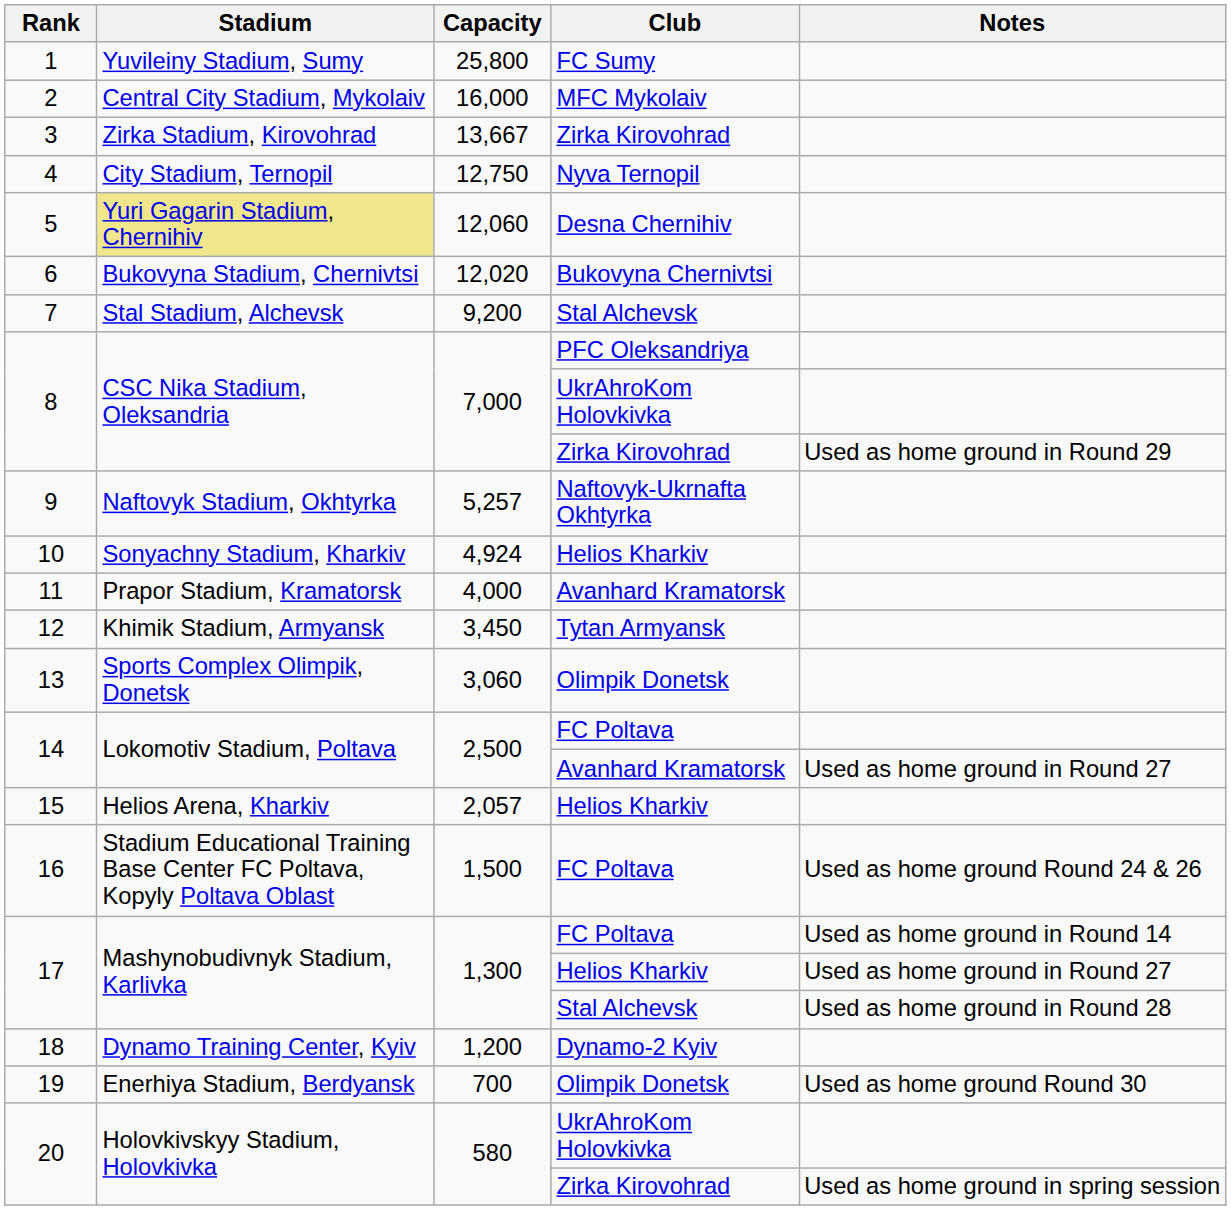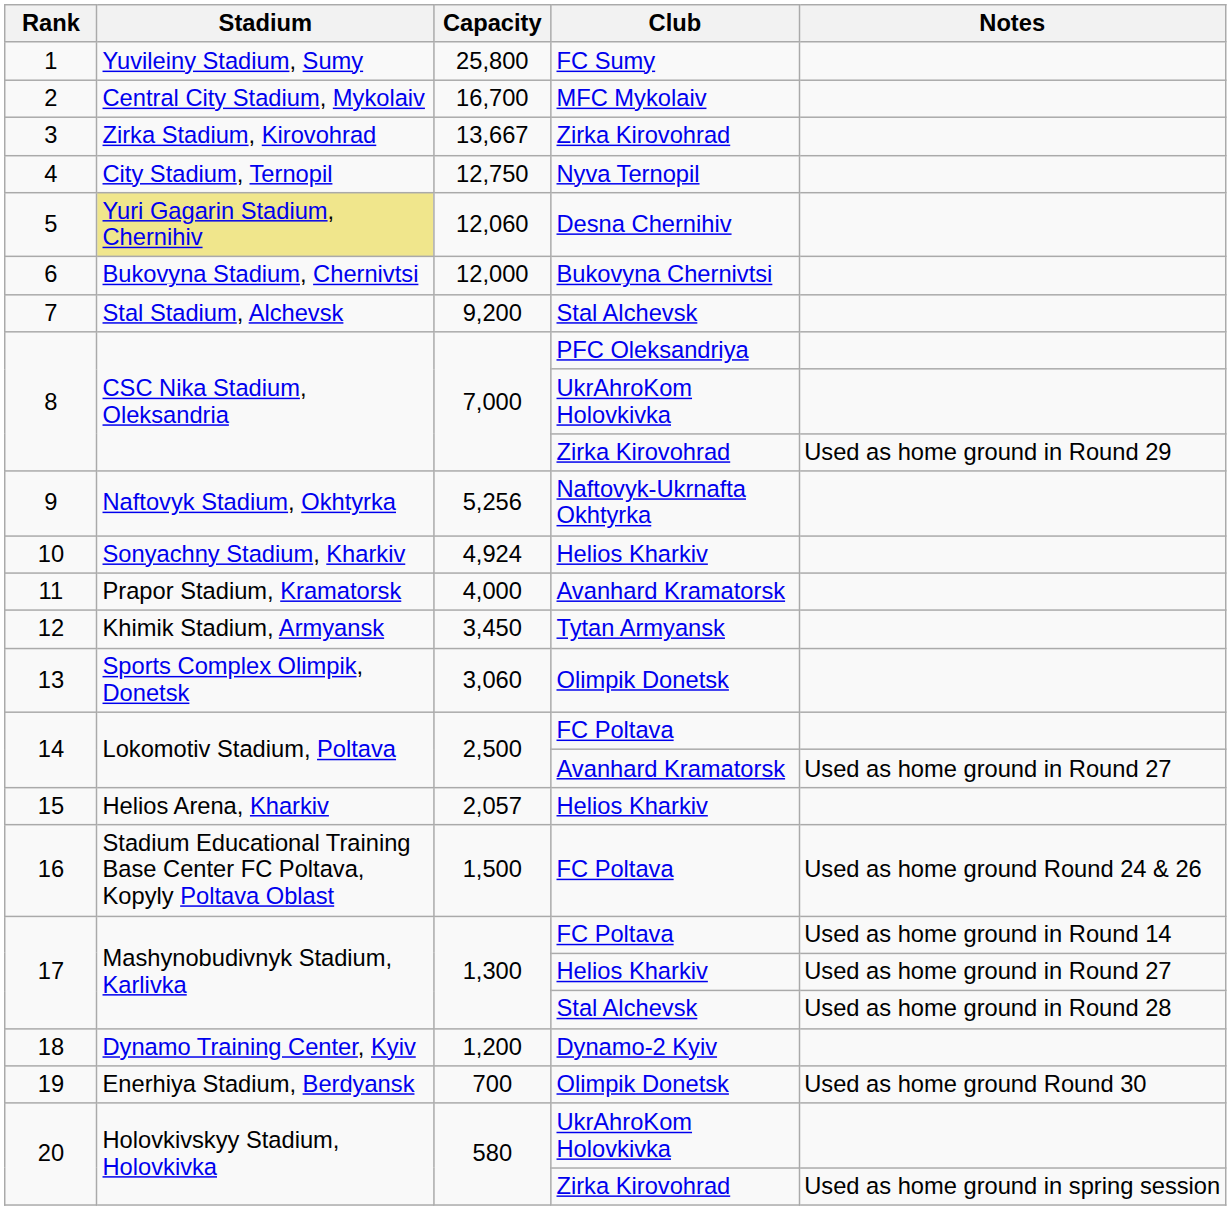2 | Capacity: 16,000 -> 16,700
6 | Capacity: 12,020 -> 12,000
9 | Capacity: 5,257 -> 5,256
